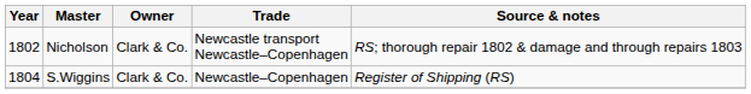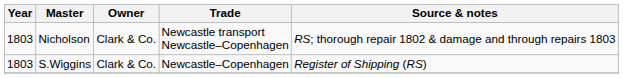Nicholson | Year: 1802 -> 1803
S.Wiggins | Year: 1804 -> 1803
